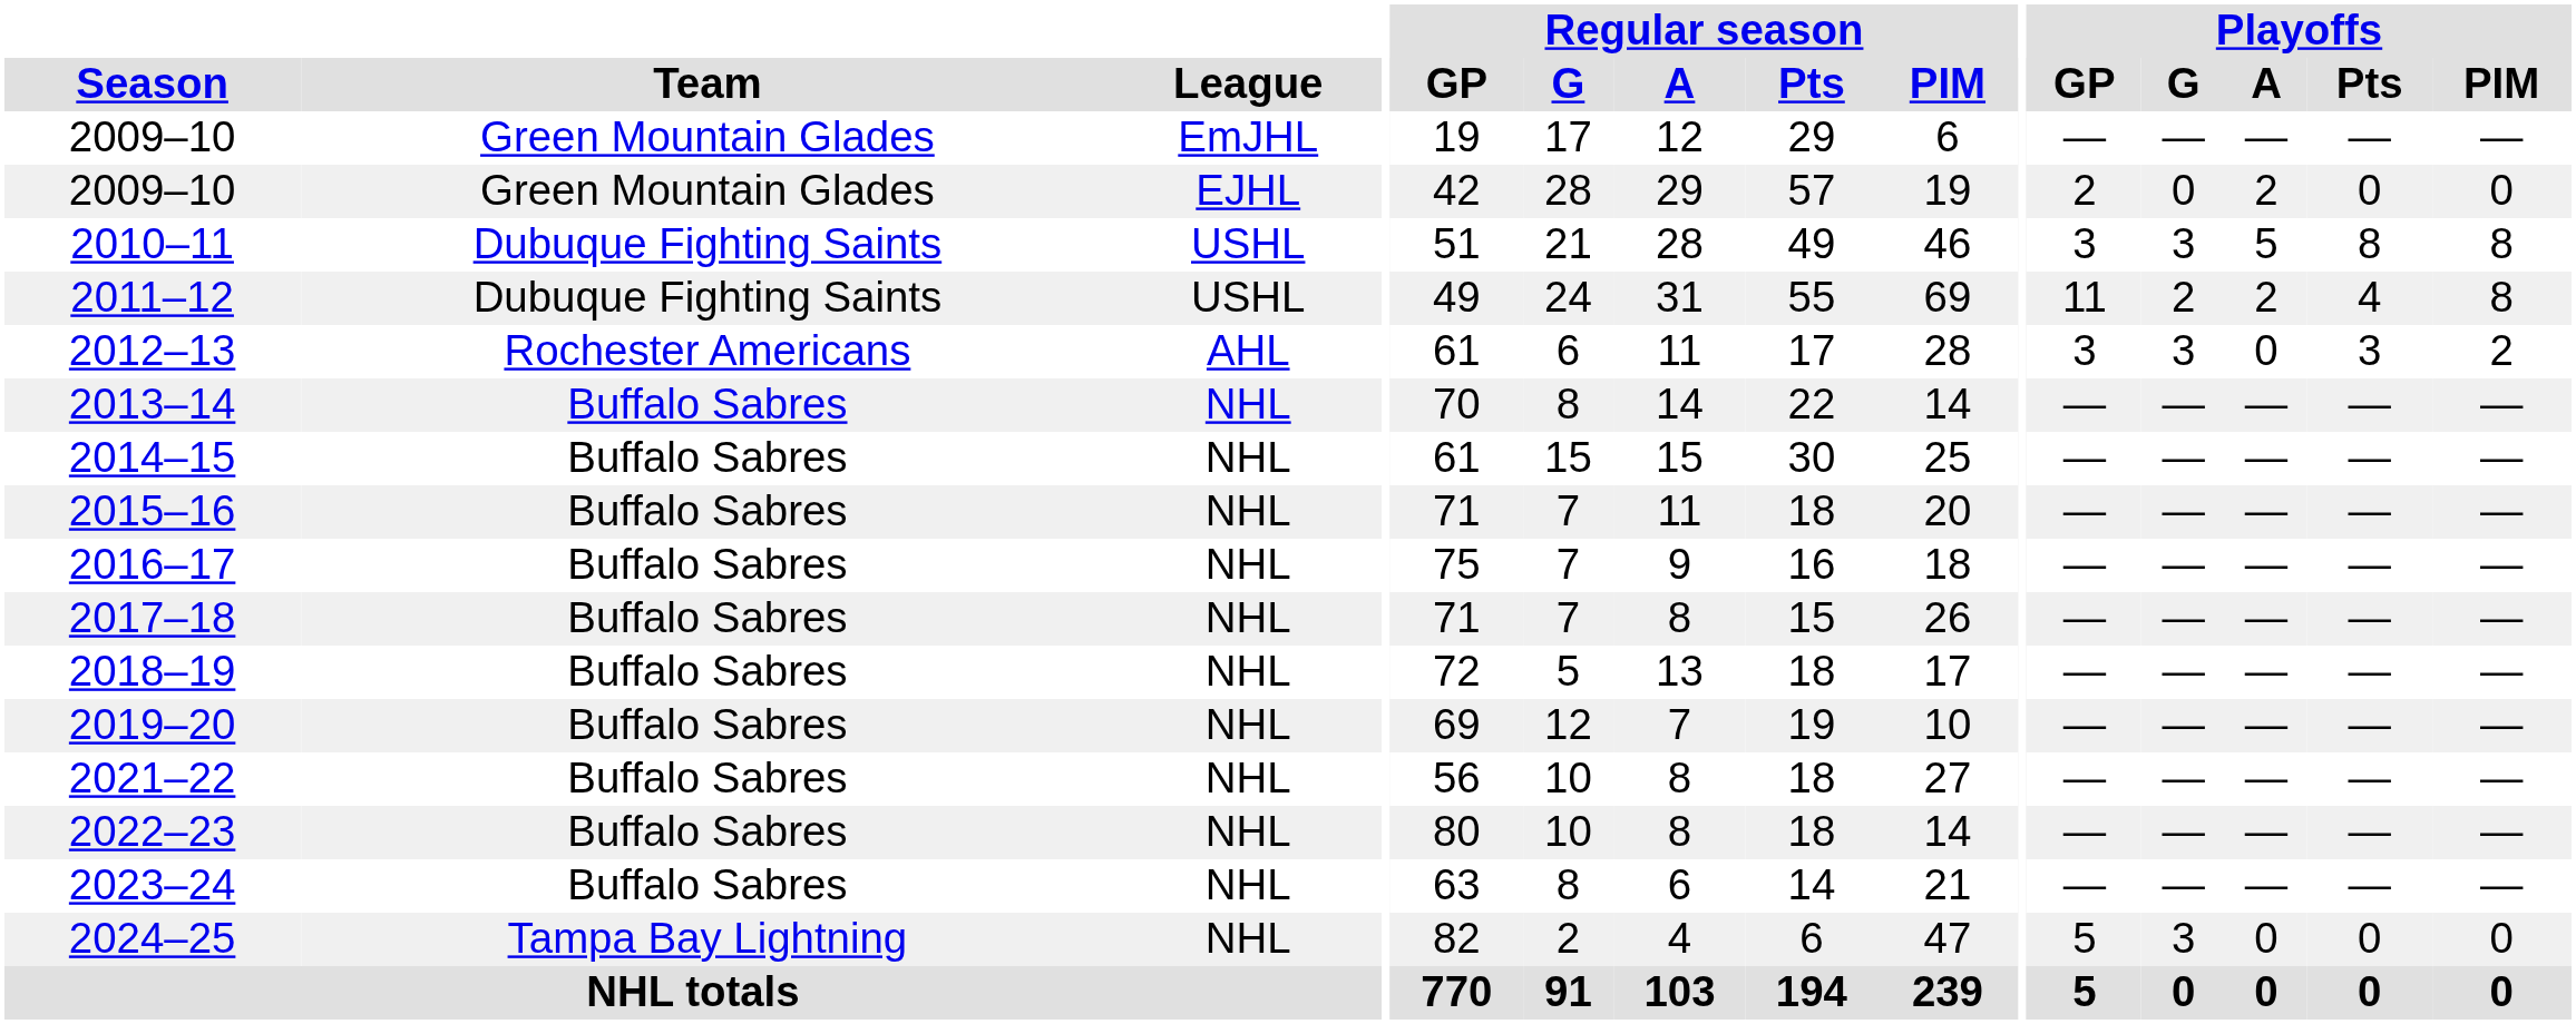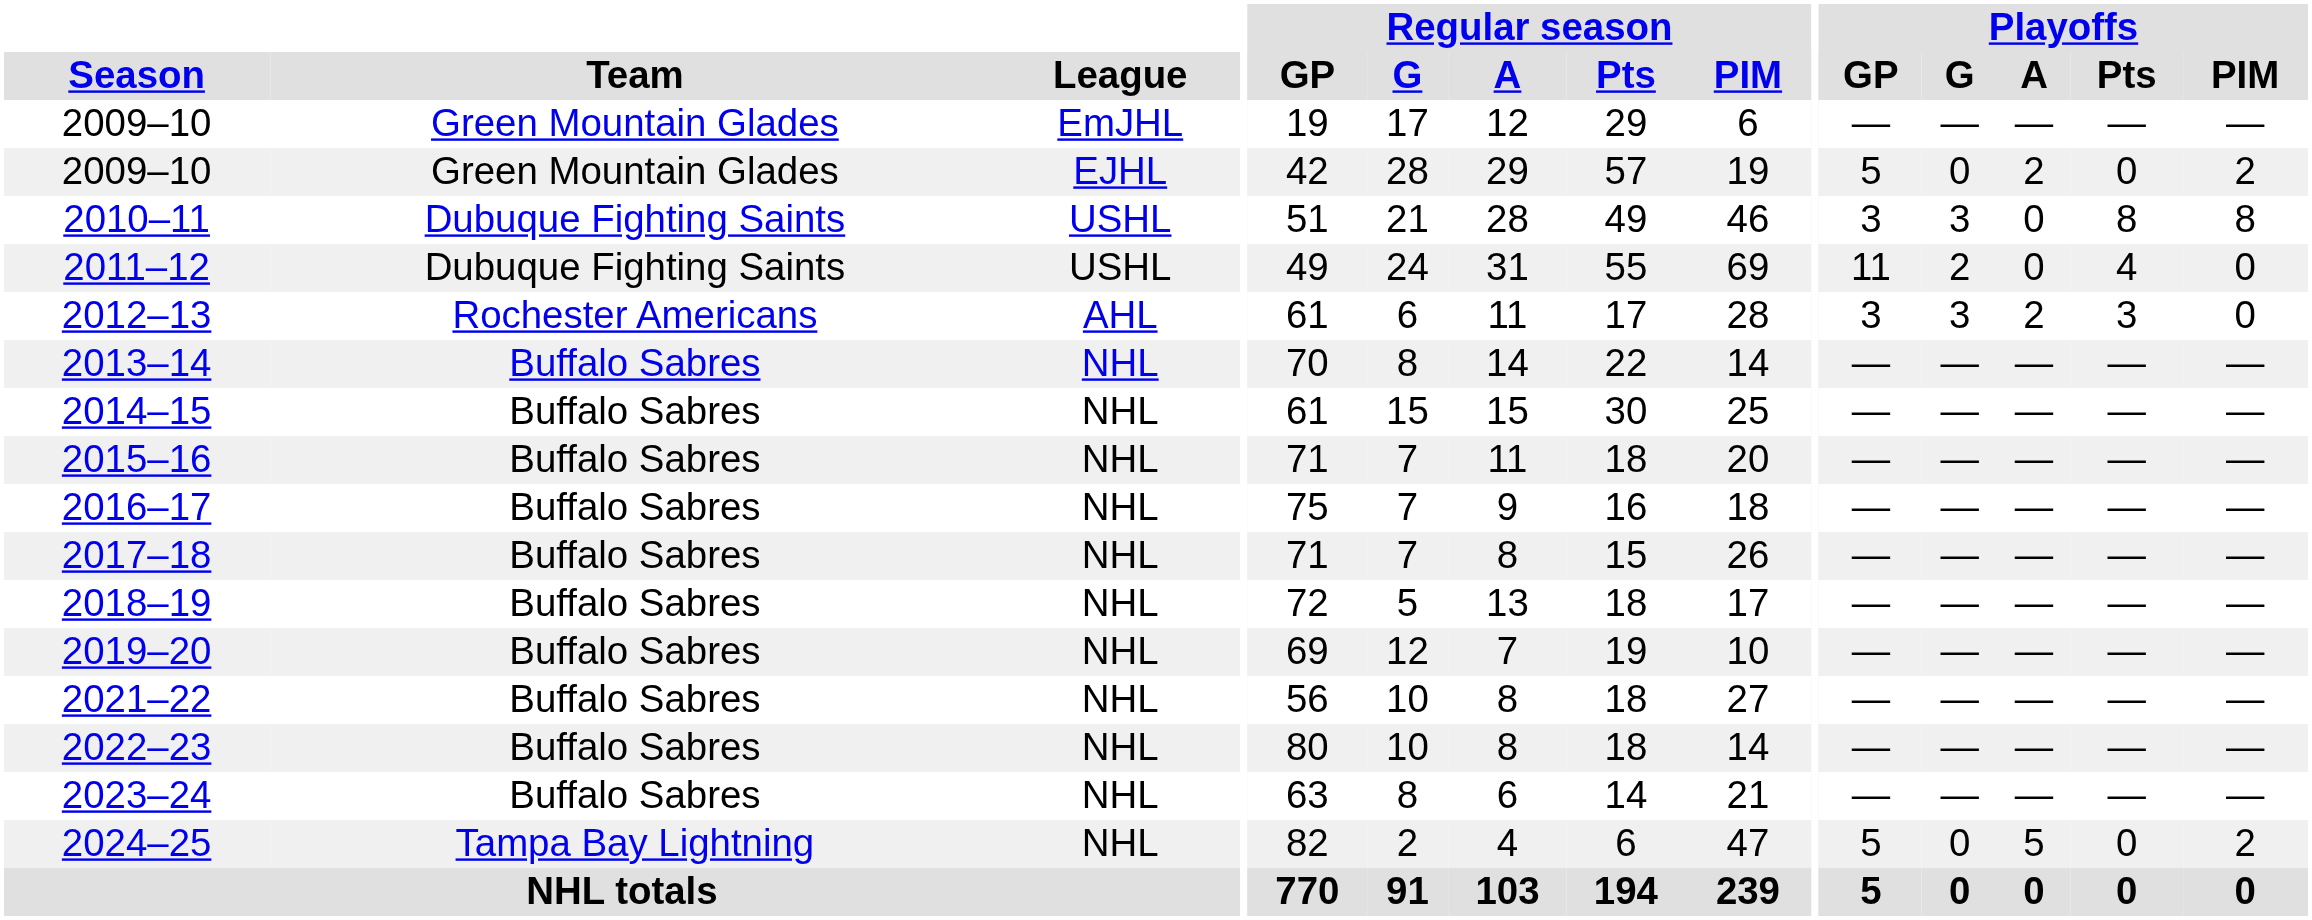2009–10 / EJHL | Playoffs / GP: 2 -> 5
2009–10 / EJHL | Playoffs / PIM: 0 -> 2
2010–11 | Playoffs / A: 5 -> 0
2011–12 | Playoffs / A: 2 -> 0
2011–12 | Playoffs / PIM: 8 -> 0
2012–13 | Playoffs / A: 0 -> 2
2012–13 | Playoffs / PIM: 2 -> 0
2024–25 | Playoffs / G: 3 -> 0
2024–25 | Playoffs / A: 0 -> 5
2024–25 | Playoffs / PIM: 0 -> 2
